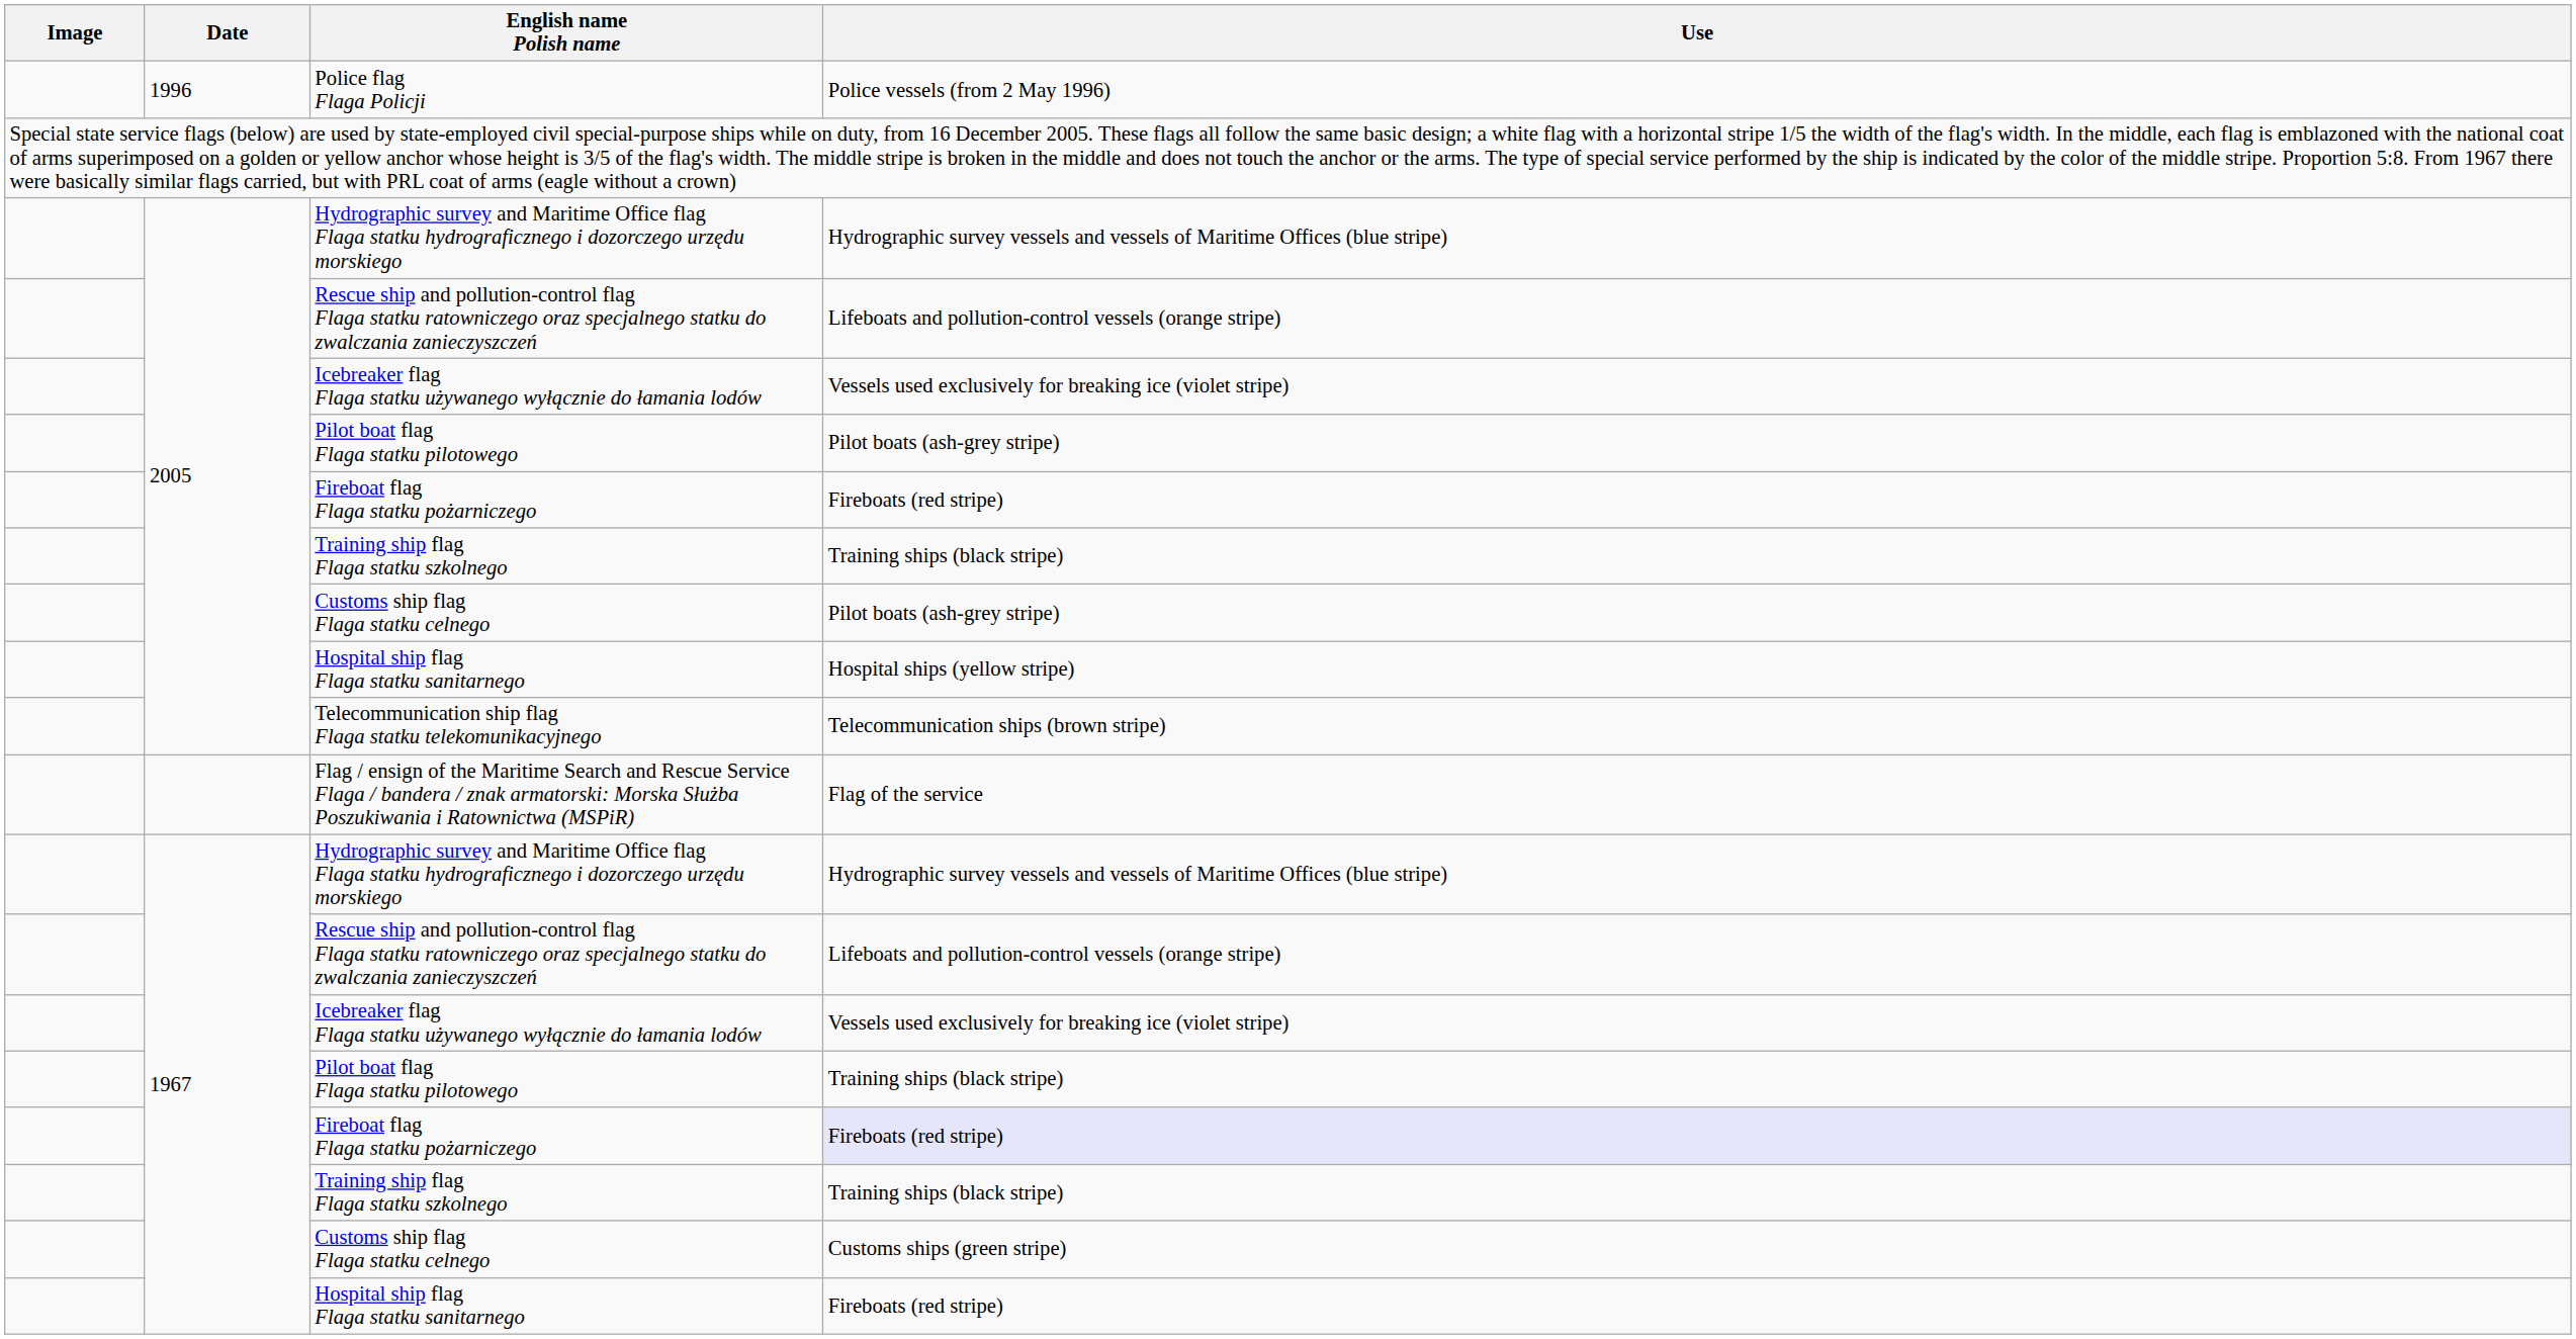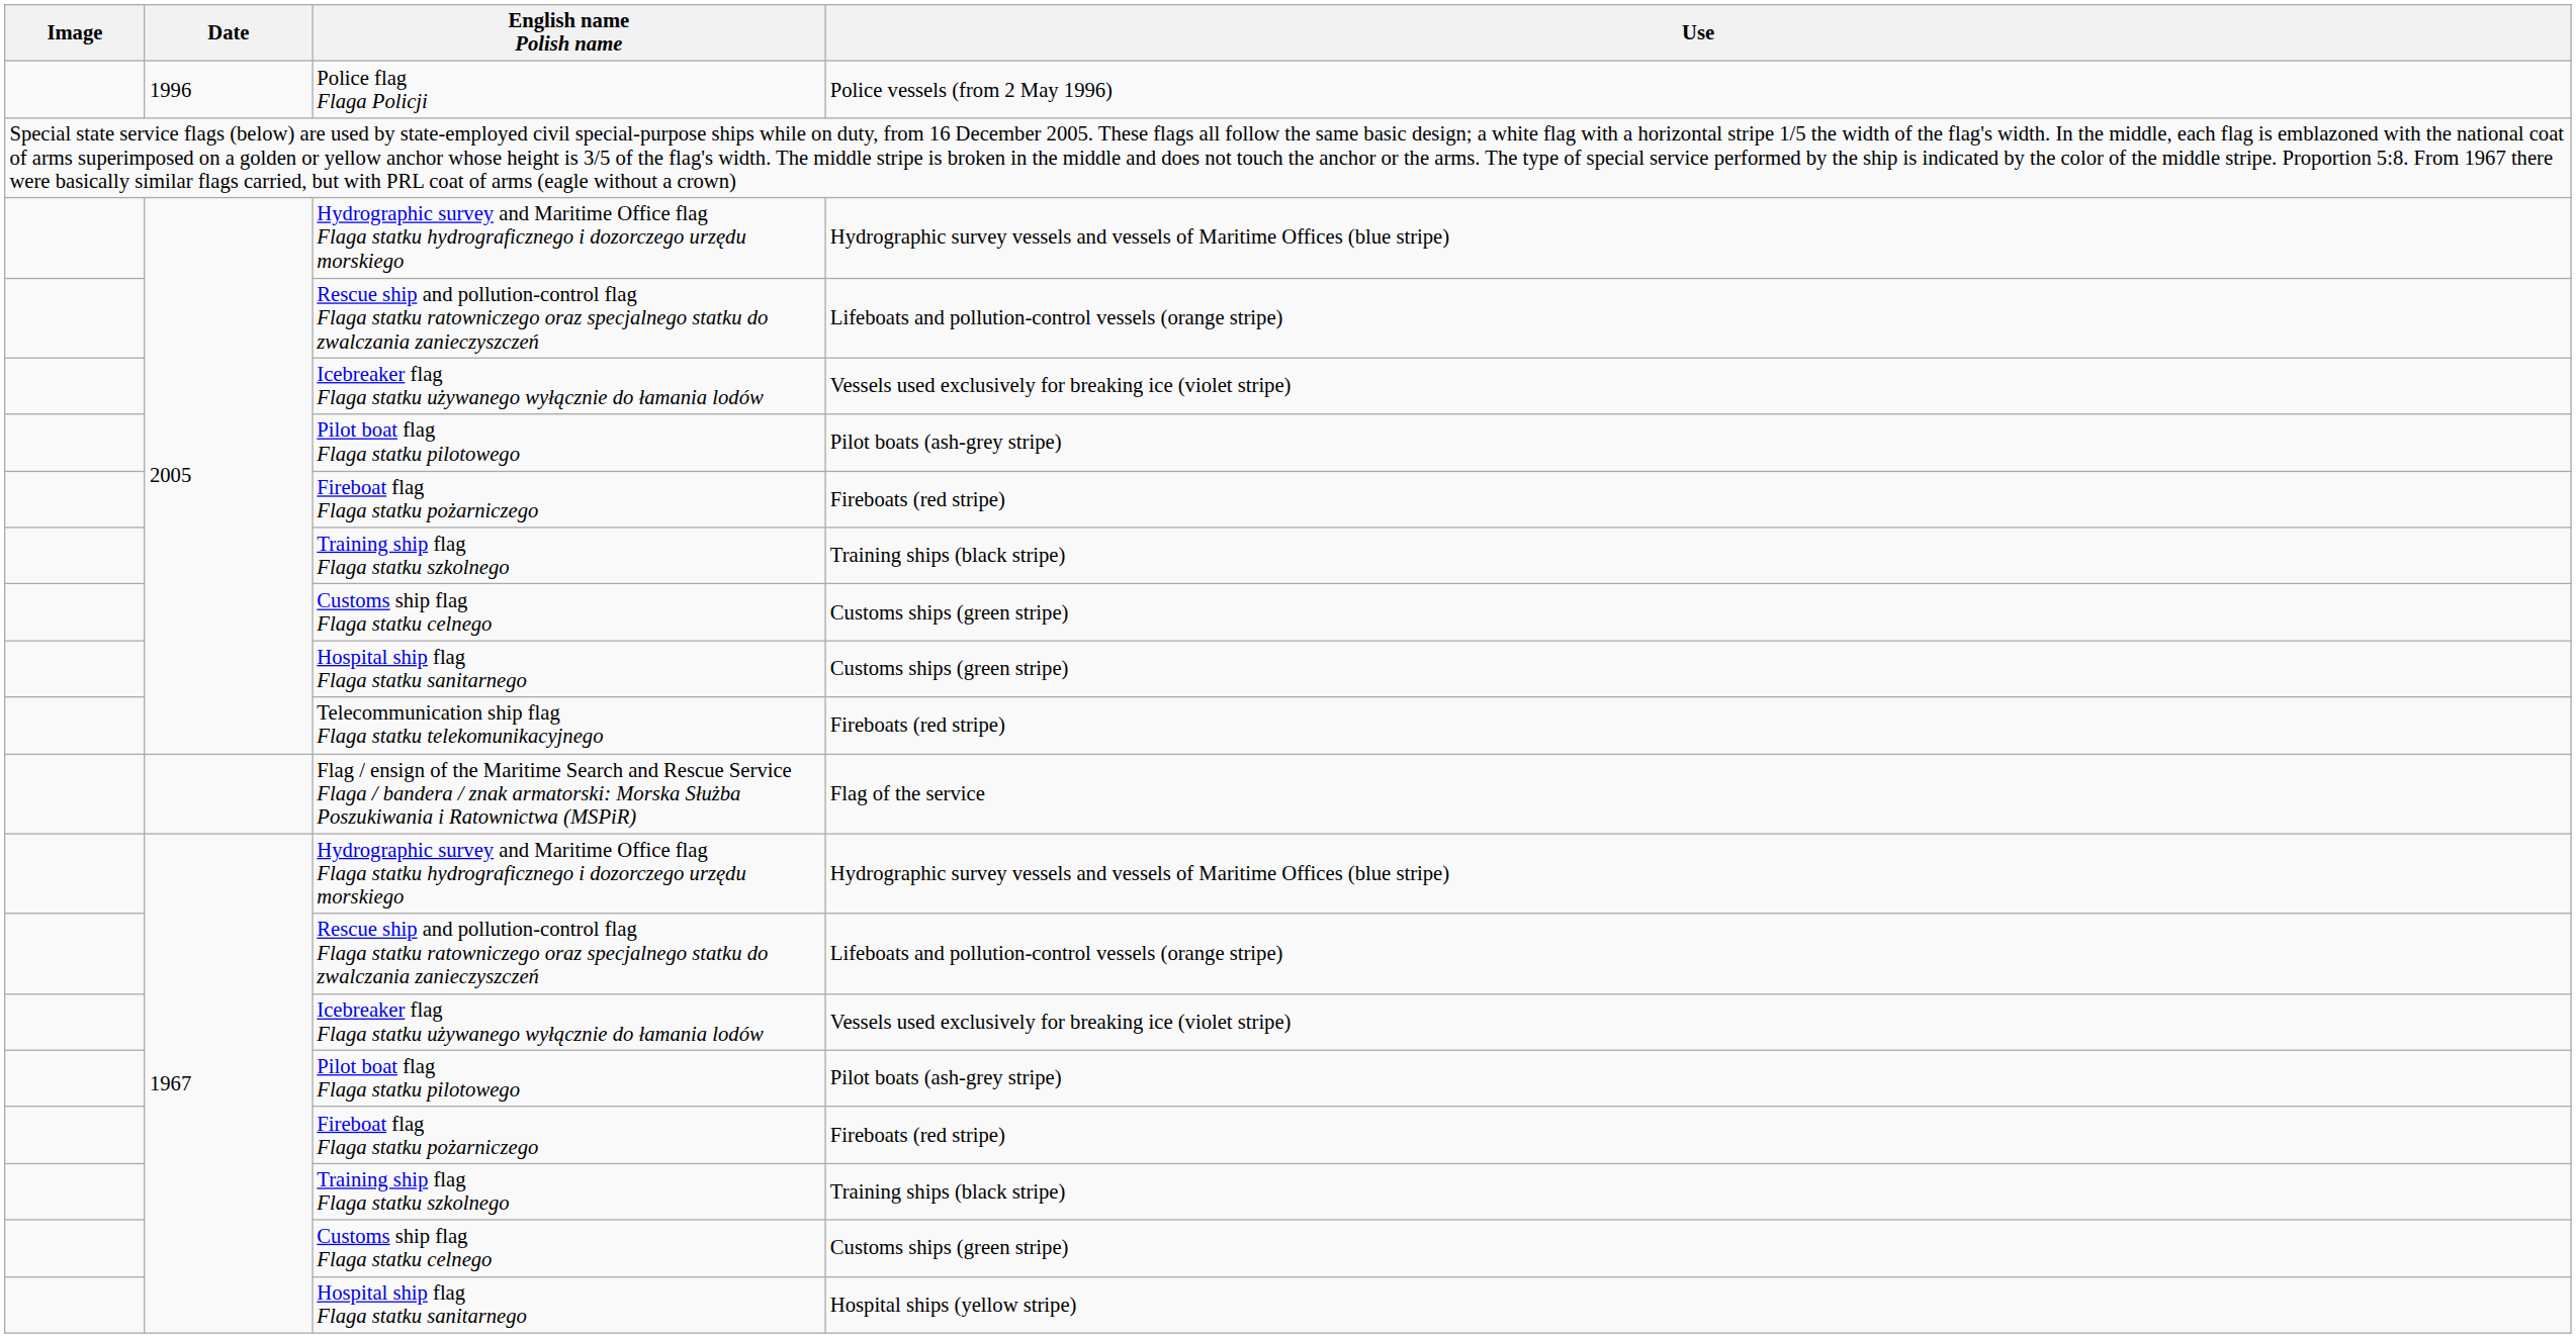2005 / Customs ship flag Flaga statku celnego | Use: Pilot boats (ash-grey stripe) -> Customs ships (green stripe)
2005 / Hospital ship flag Flaga statku sanitarnego | Use: Hospital ships (yellow stripe) -> Customs ships (green stripe)
Telecommunication ship flag Flaga statku telekomunikacyjnego | Use: Telecommunication ships (brown stripe) -> Fireboats (red stripe)
1967 / Pilot boat flag Flaga statku pilotowego | Use: Training ships (black stripe) -> Pilot boats (ash-grey stripe)
1967 / Fireboat flag Flaga statku pożarniczego | Use: lavender background -> no background
1967 / Hospital ship flag Flaga statku sanitarnego | Use: Fireboats (red stripe) -> Hospital ships (yellow stripe)
